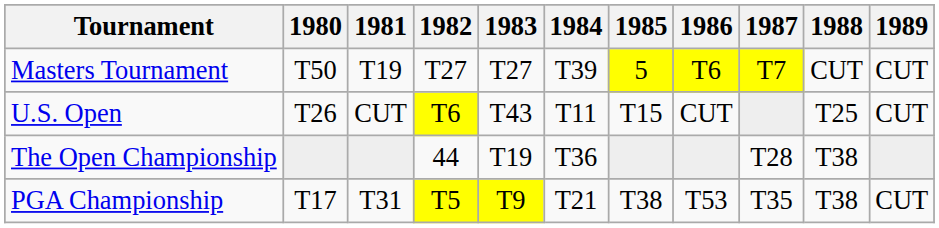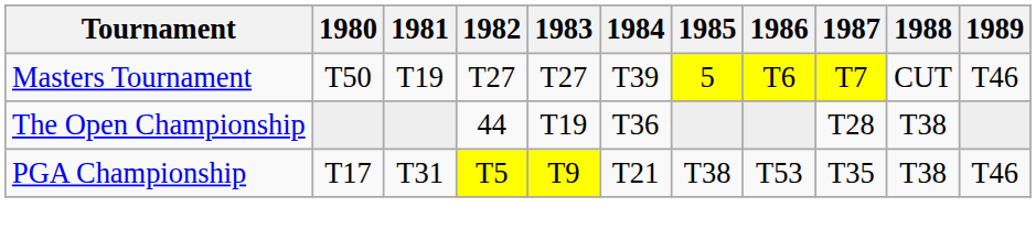Masters Tournament | 1989: CUT -> T46
- row: U.S. Open | T26 | CUT | T6 | T43 | T11 | T15 | CUT | T25 | CUT
PGA Championship | 1989: CUT -> T46
